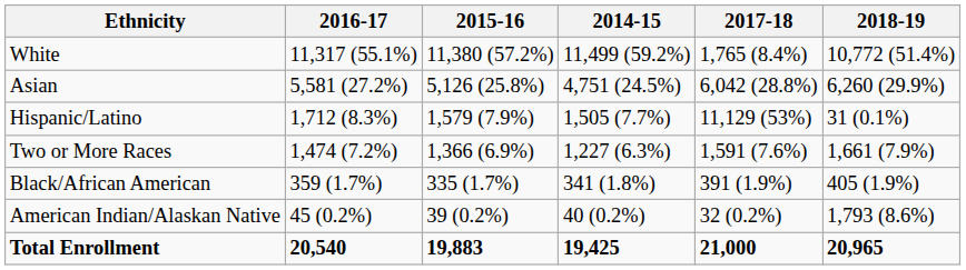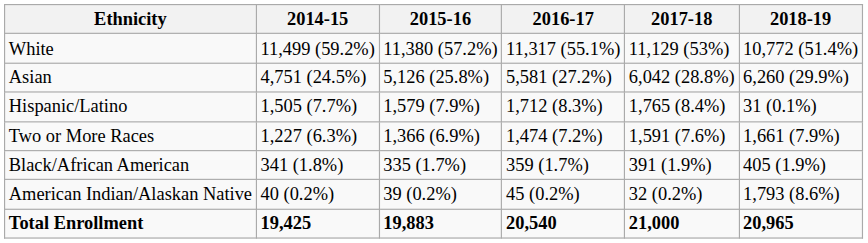columns swapped: 2014-15 <-> 2016-17
White | 2017-18: 1,765 (8.4%) -> 11,129 (53%)
Hispanic/Latino | 2017-18: 11,129 (53%) -> 1,765 (8.4%)
